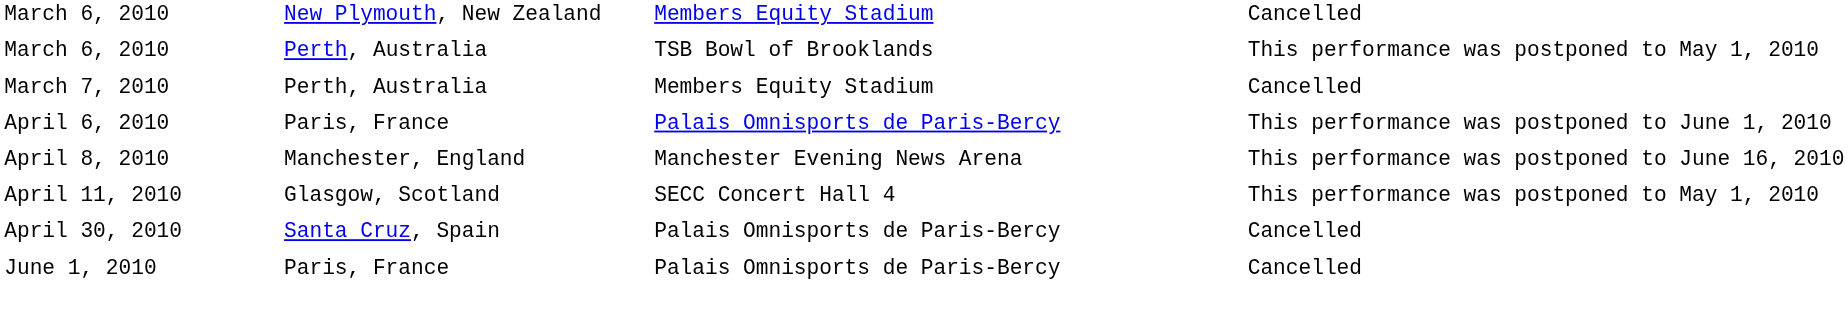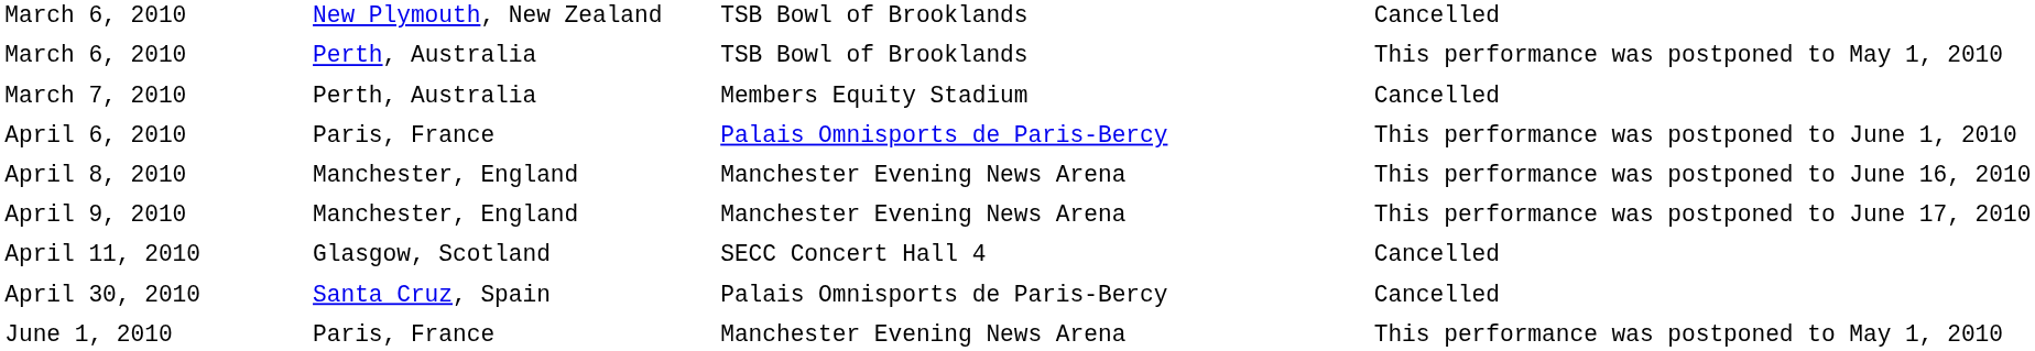March 6, 2010 / New Plymouth, New Zealand | column 3: Members Equity Stadium -> TSB Bowl of Brooklands
+ row: April 9, 2010 | Manchester, England | Manchester Evening News Arena | This performance was postponed to June 17, 2010
April 11, 2010 | column 4: This performance was postponed to May 1, 2010 -> Cancelled
June 1, 2010 | column 3: Palais Omnisports de Paris-Bercy -> Manchester Evening News Arena
June 1, 2010 | column 4: Cancelled -> This performance was postponed to May 1, 2010
